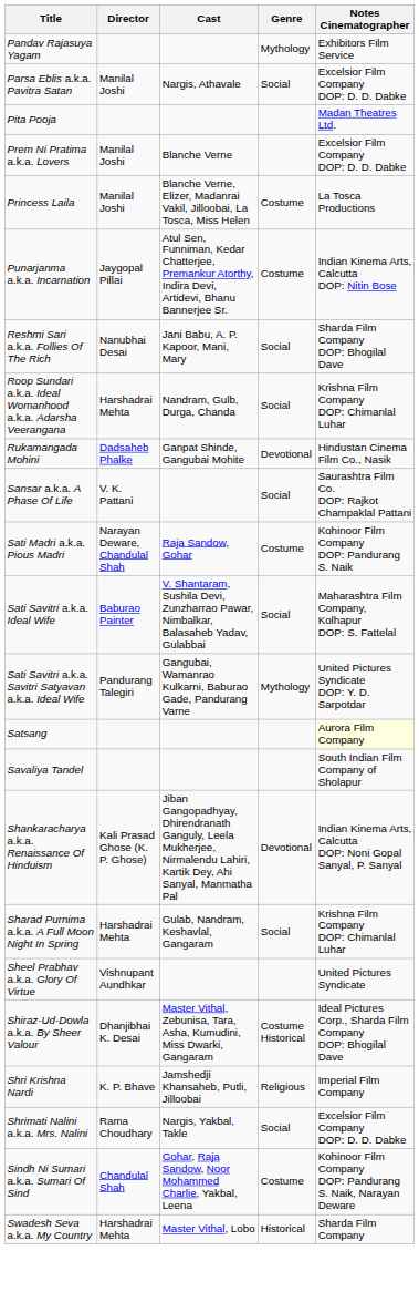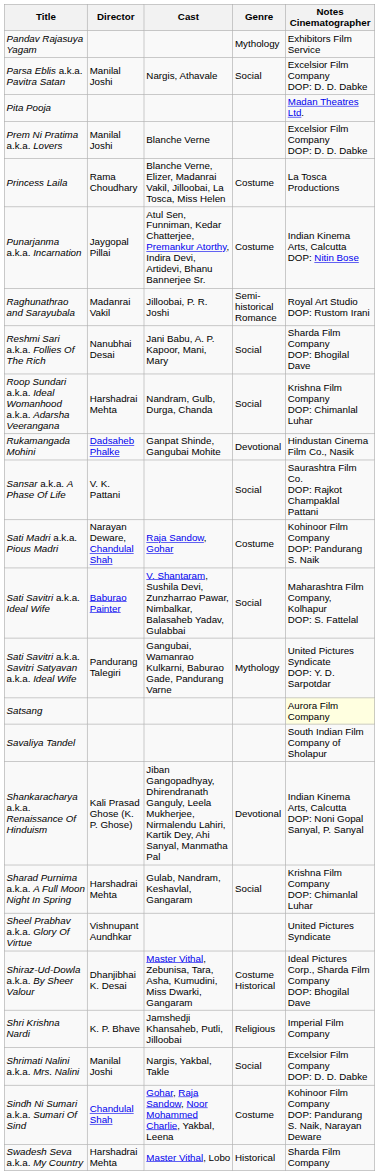Princess Laila | Director: Manilal Joshi -> Rama Choudhary
+ row: Raghunathrao and Sarayubala | Madanrai Vakil | Jilloobai, P. R. Joshi | Semi-historical Romance | Royal Art Studio DOP: Rustom Irani
Shrimati Nalini a.k.a. Mrs. Nalini | Director: Rama Choudhary -> Manilal Joshi
